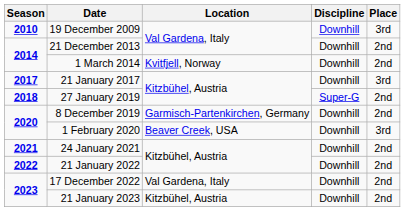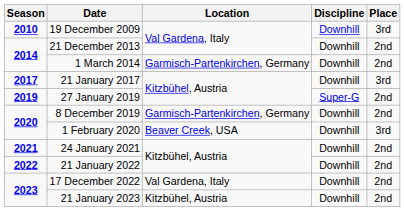1 March 2014 | Location: Kvitfjell, Norway -> Garmisch-Partenkirchen, Germany
27 January 2019 | Season: 2018 -> 2019
